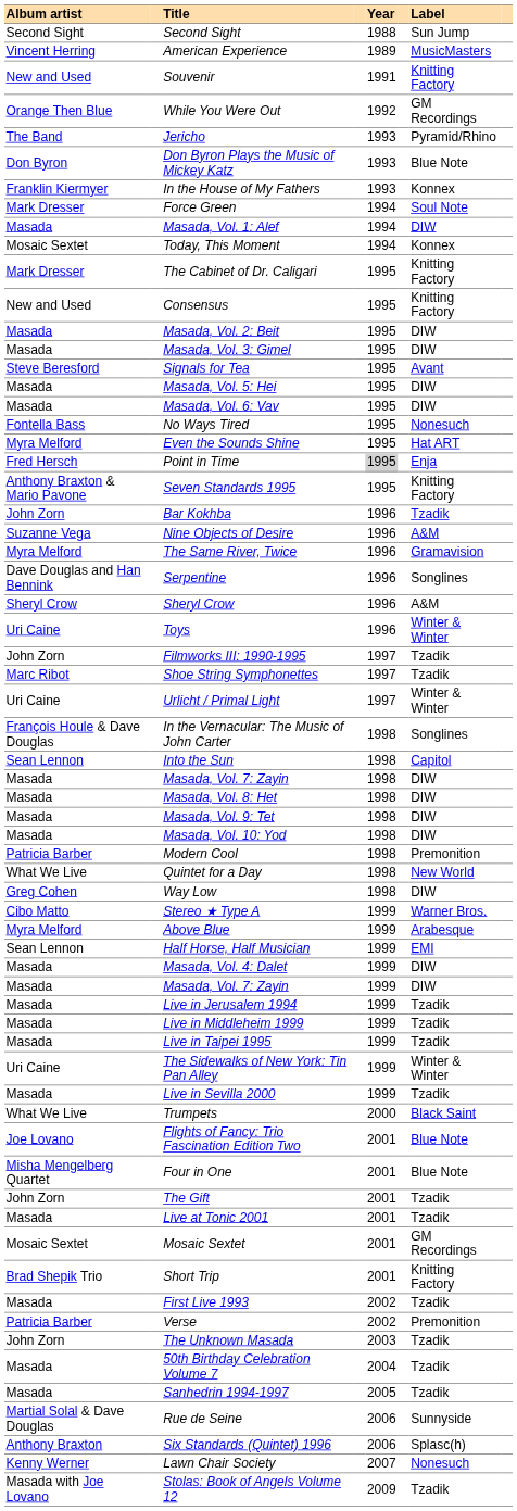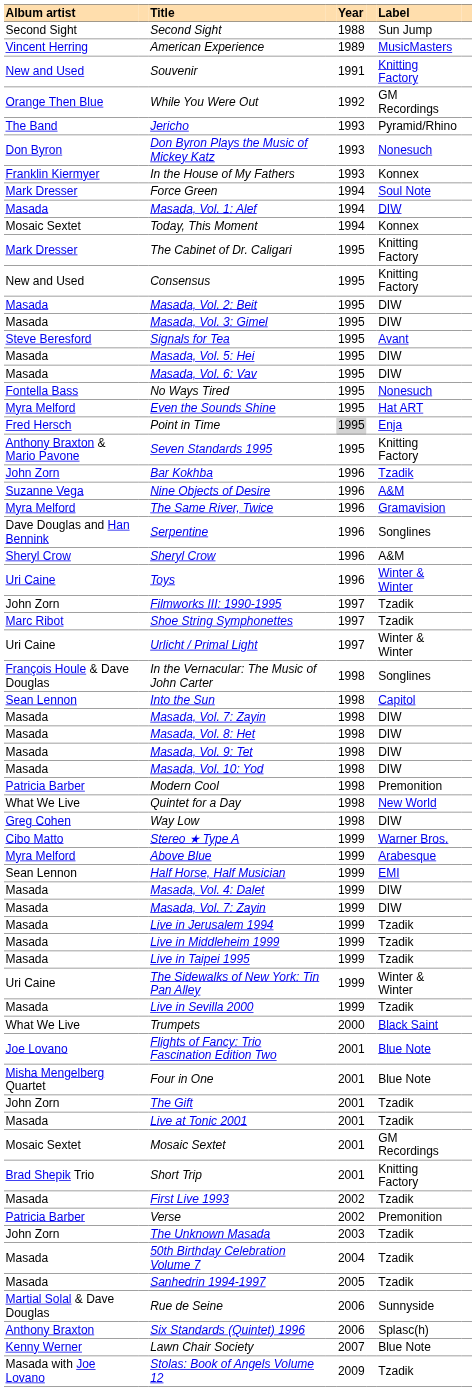Don Byron Plays the Music of Mickey Katz | Label: Blue Note -> Nonesuch
Lawn Chair Society | Label: Nonesuch -> Blue Note
